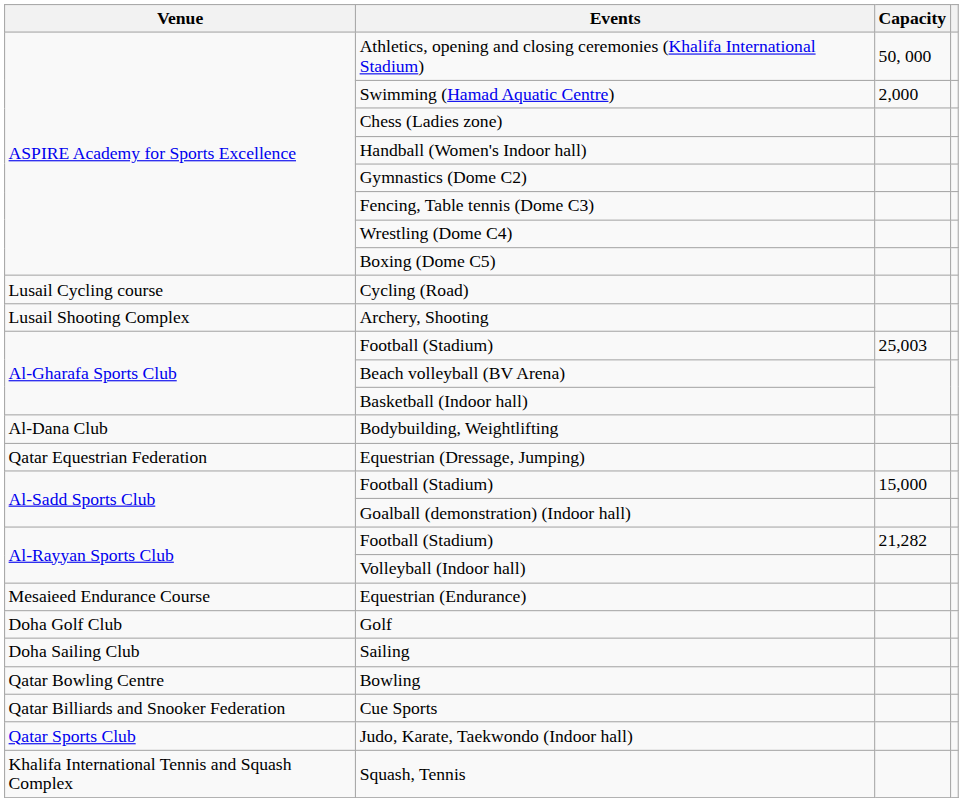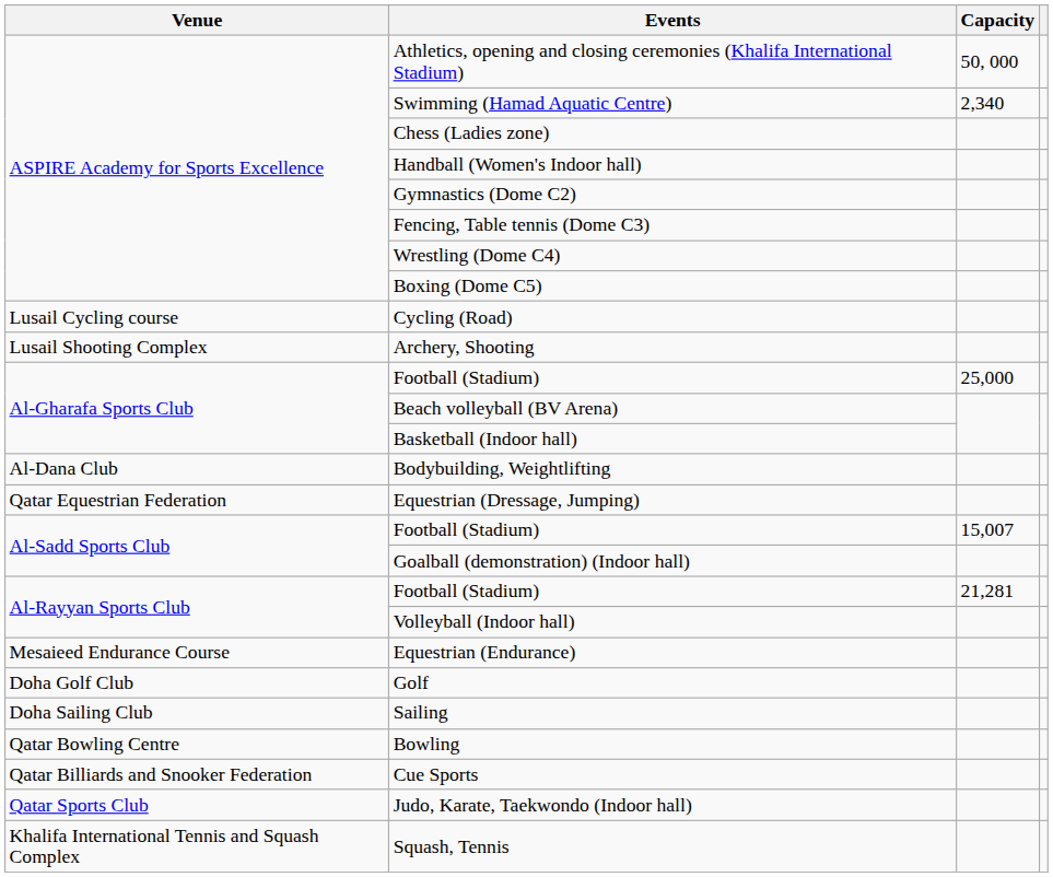Swimming (Hamad Aquatic Centre) | Capacity: 2,000 -> 2,340
Al-Gharafa Sports Club / Football (Stadium) | Capacity: 25,003 -> 25,000
Al-Sadd Sports Club / Football (Stadium) | Capacity: 15,000 -> 15,007
Al-Rayyan Sports Club / Football (Stadium) | Capacity: 21,282 -> 21,281
